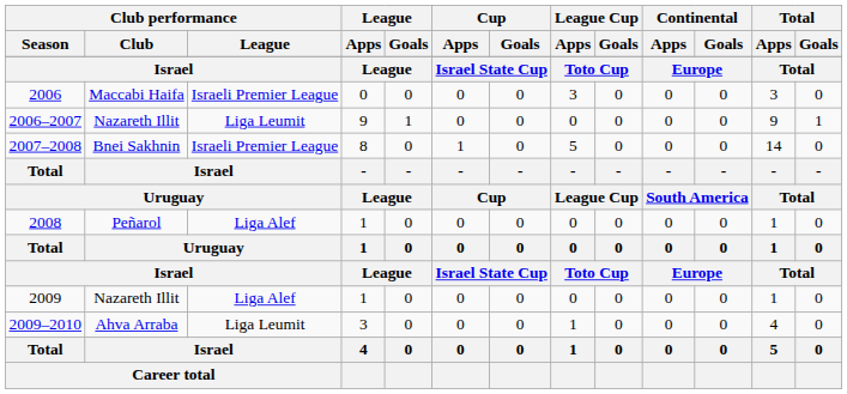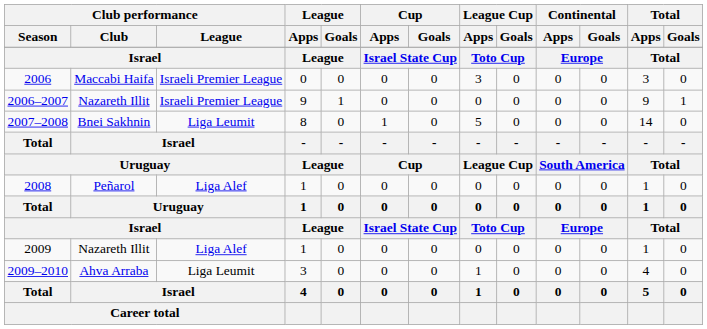2006–2007 | Club performance / League: Liga Leumit -> Israeli Premier League
2007–2008 | Club performance / League: Israeli Premier League -> Liga Leumit
